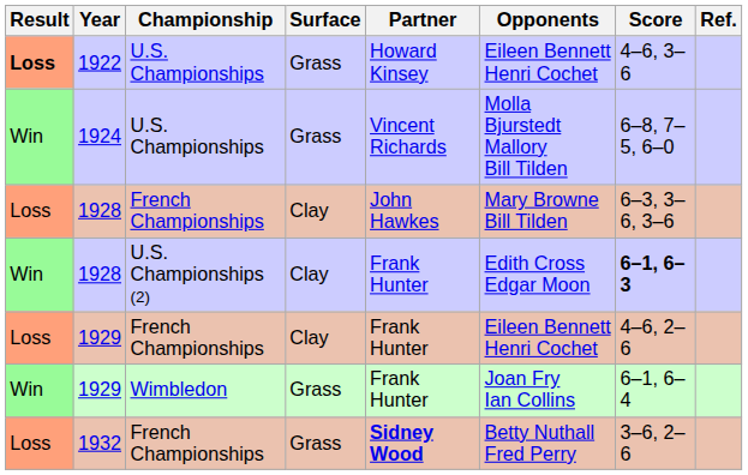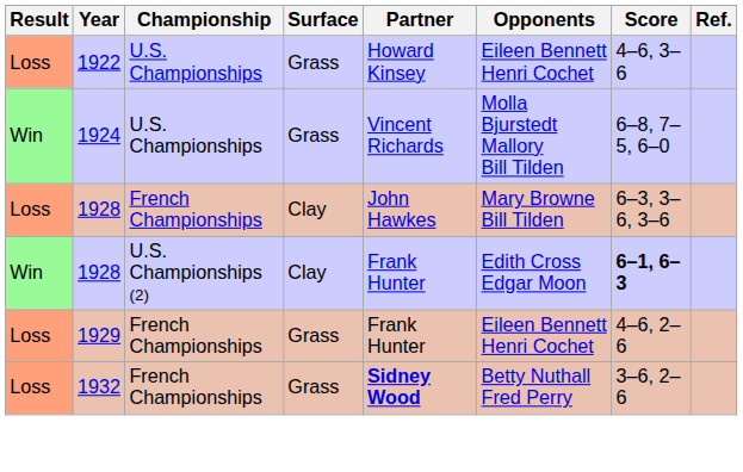1922 | Result: bold -> normal
1929 / French Championships | Surface: Clay -> Grass
- row: Win | 1929 | Wimbledon | Grass | Frank Hunter | Joan Fry Ian Collins | 6–1, 6–4
